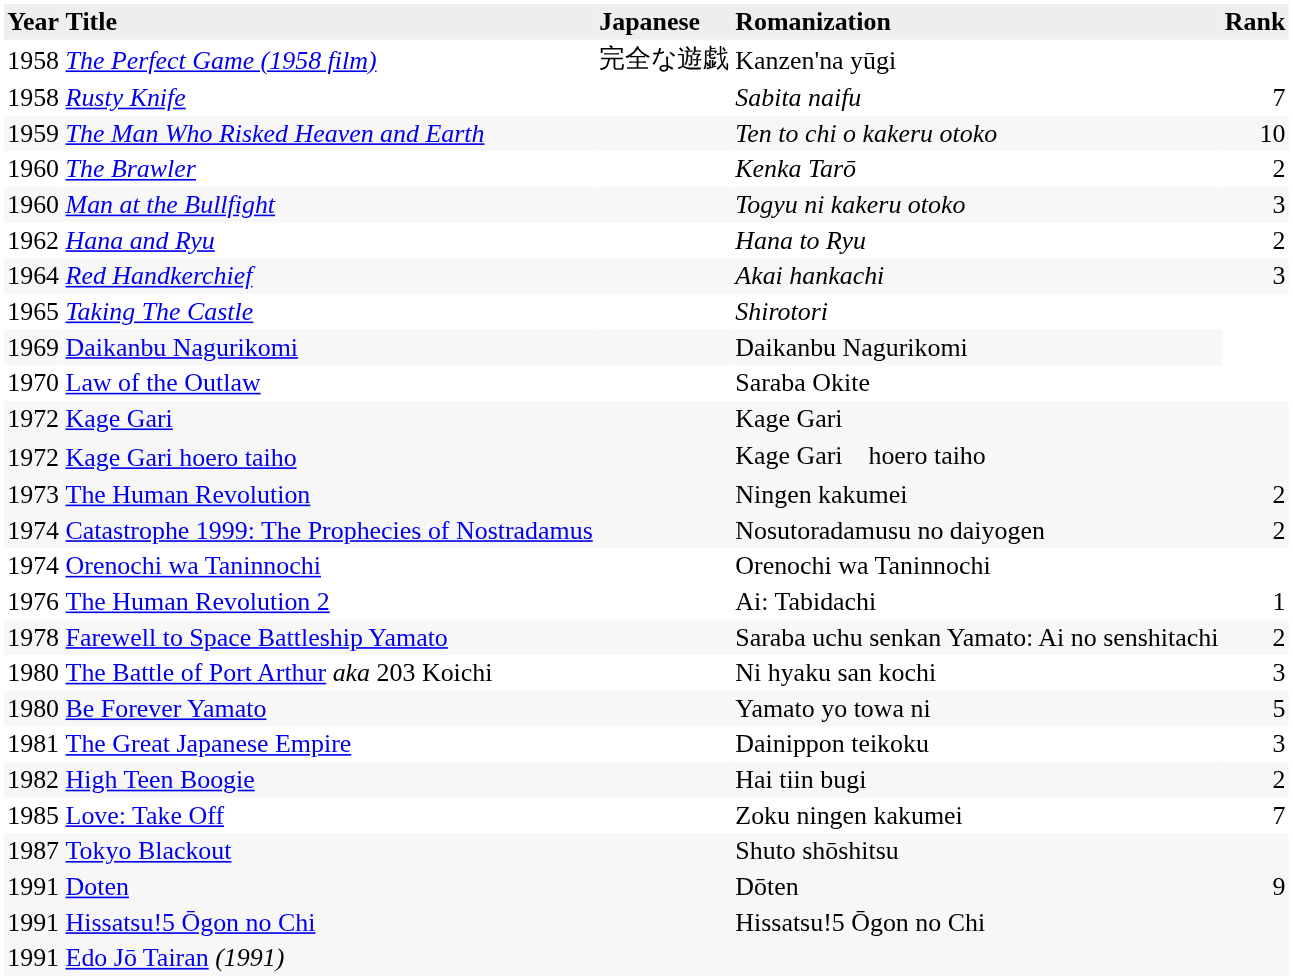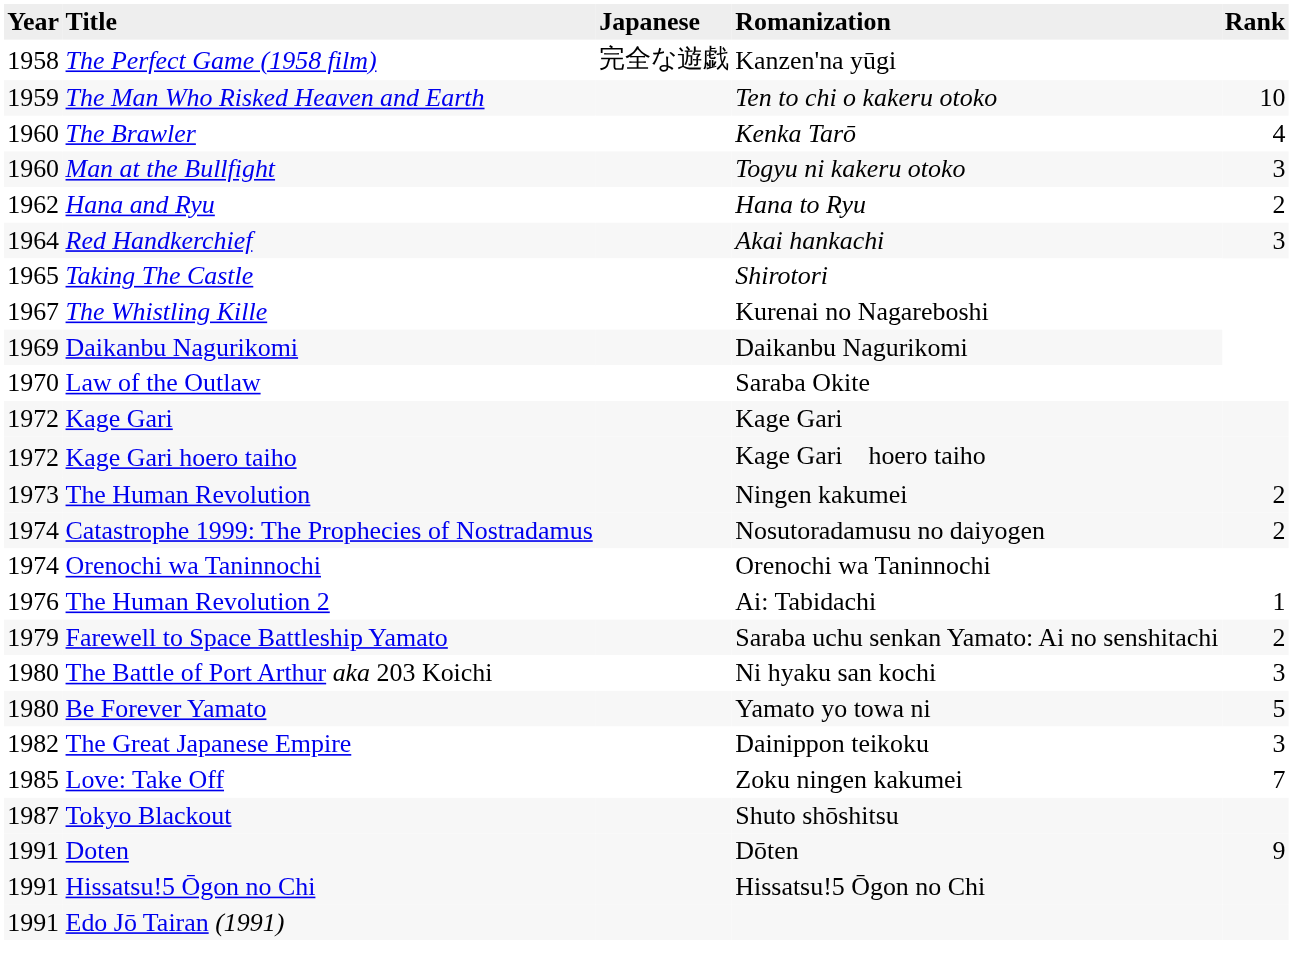- row: 1958 | Rusty Knife | Sabita naifu | 7
The Brawler | Rank: 2 -> 4
+ row: 1967 | The Whistling Kille | Kurenai no Nagareboshi
Farewell to Space Battleship Yamato | Year: 1978 -> 1979
The Great Japanese Empire | Year: 1981 -> 1982
- row: 1982 | High Teen Boogie | Hai tiin bugi | 2
